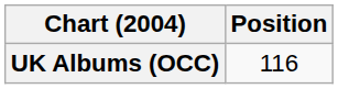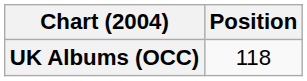UK Albums (OCC) | Position: 116 -> 118
